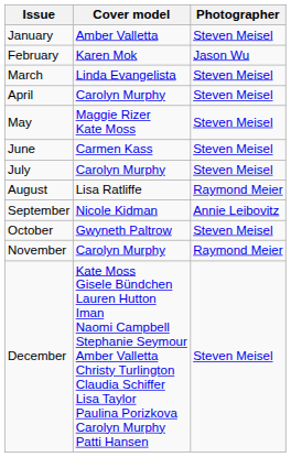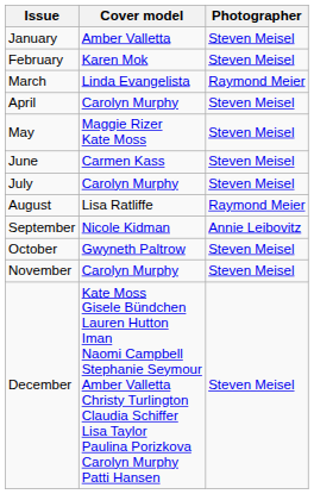February | Photographer: Jason Wu -> Steven Meisel
March | Photographer: Steven Meisel -> Raymond Meier
November | Photographer: Raymond Meier -> Steven Meisel
